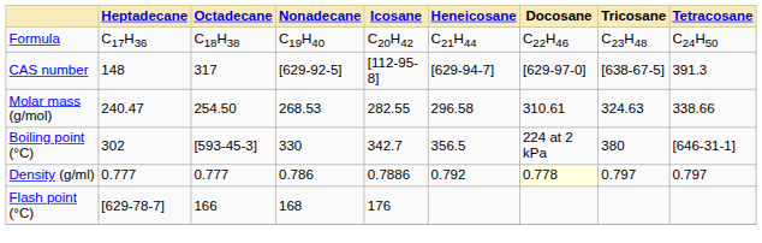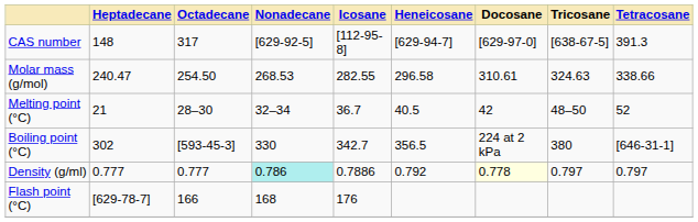- row: Formula | C17H36 | C18H38 | C19H40 | C20H42 | C21H44 | C22H46 | C23H48 | C24H50
+ row: Melting point (°C) | 21 | 28–30 | 32–34 | 36.7 | 40.5 | 42 | 48–50 | 52
Density (g/ml) | Nonadecane: no background -> paleturquoise background
